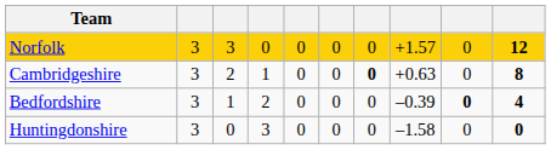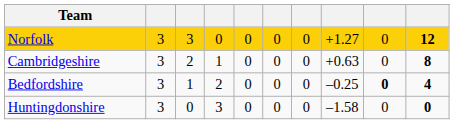Norfolk | column 8: +1.57 -> +1.27
Cambridgeshire | column 7: bold -> normal
Bedfordshire | column 8: –0.39 -> –0.25
